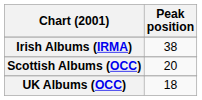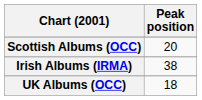rows swapped: Irish Albums (IRMA) <-> Scottish Albums (OCC)
